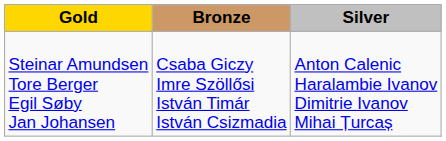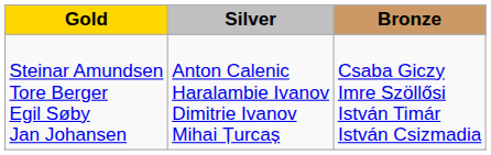columns swapped: Silver <-> Bronze
